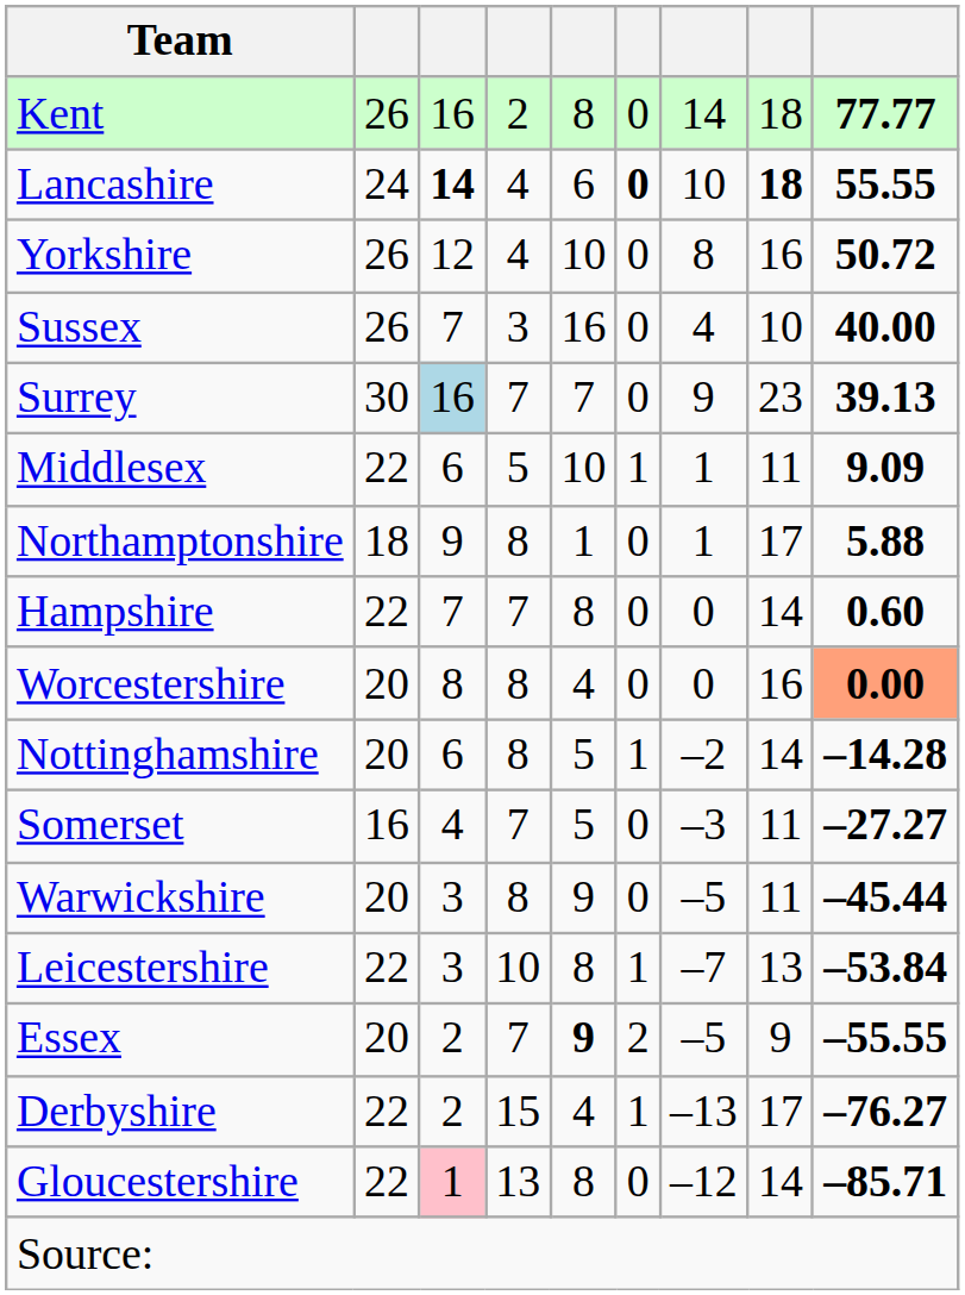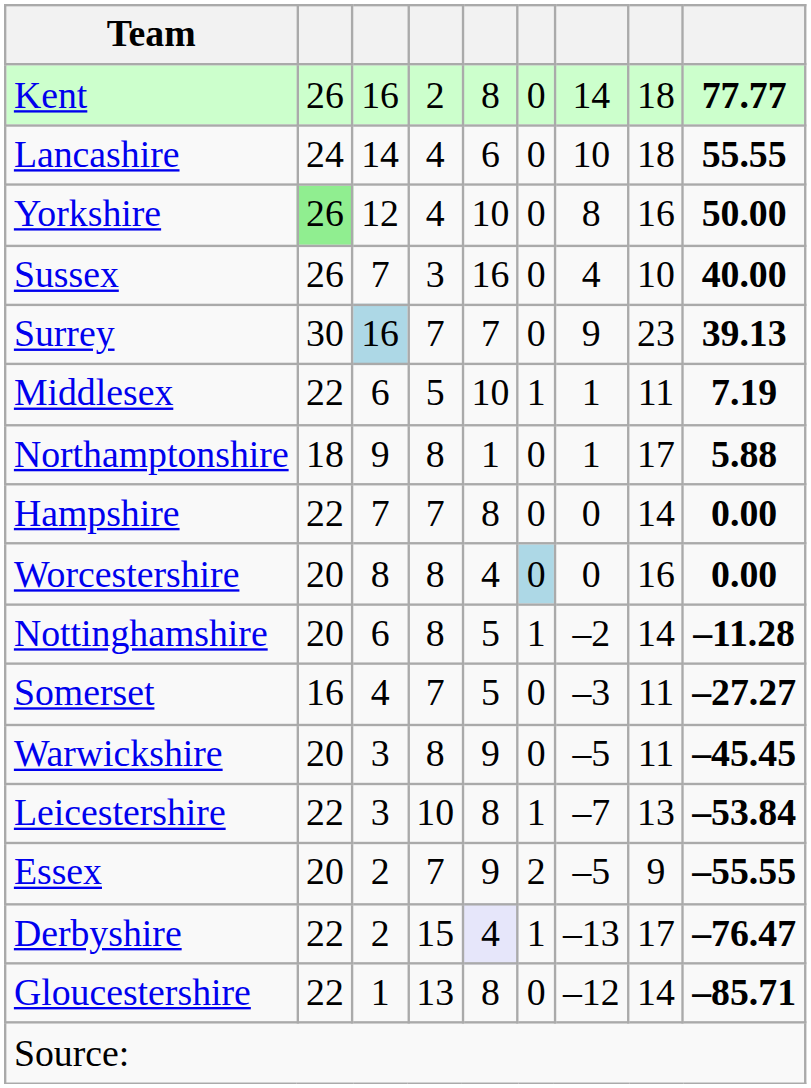Lancashire | column 3: bold -> normal
Lancashire | column 6: bold -> normal
Lancashire | column 8: bold -> normal
Yorkshire | column 2: no background -> lightgreen background
Yorkshire | column 9: 50.72 -> 50.00
Middlesex | column 9: 9.09 -> 7.19
Hampshire | column 9: 0.60 -> 0.00
Worcestershire | column 6: no background -> lightblue background
Worcestershire | column 9: lightsalmon background -> no background
Nottinghamshire | column 9: –14.28 -> –11.28
Warwickshire | column 9: –45.44 -> –45.45
Essex | column 5: bold -> normal
Derbyshire | column 5: no background -> lavender background
Derbyshire | column 9: –76.27 -> –76.47
Gloucestershire | column 3: pink background -> no background
